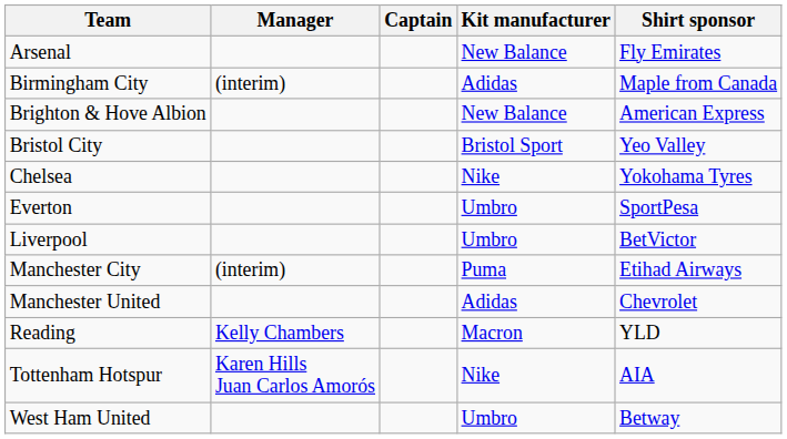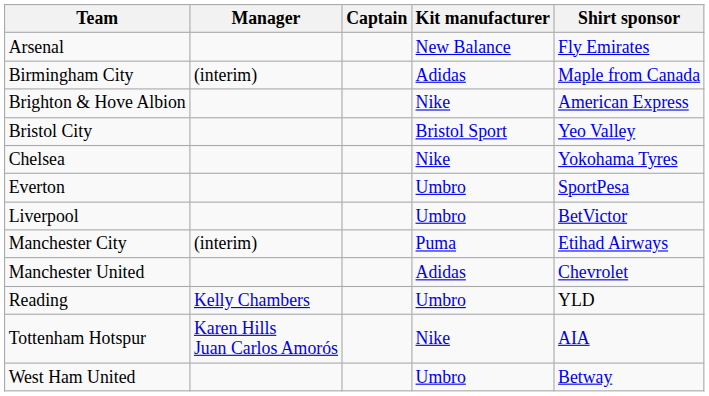Brighton & Hove Albion | Kit manufacturer: New Balance -> Nike
Reading | Kit manufacturer: Macron -> Umbro
